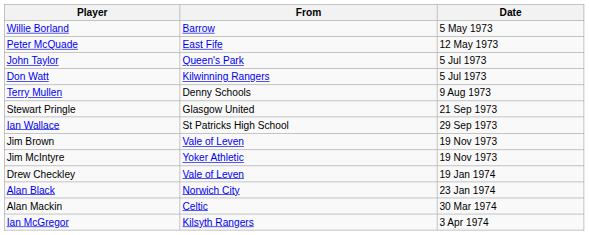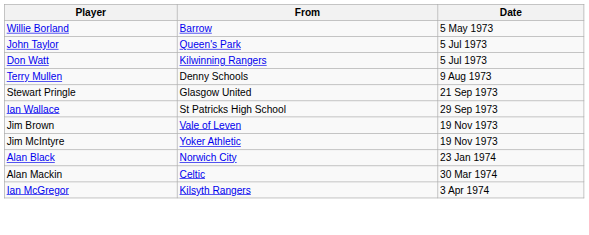- row: Peter McQuade | East Fife | 12 May 1973
- row: Drew Checkley | Vale of Leven | 19 Jan 1974
